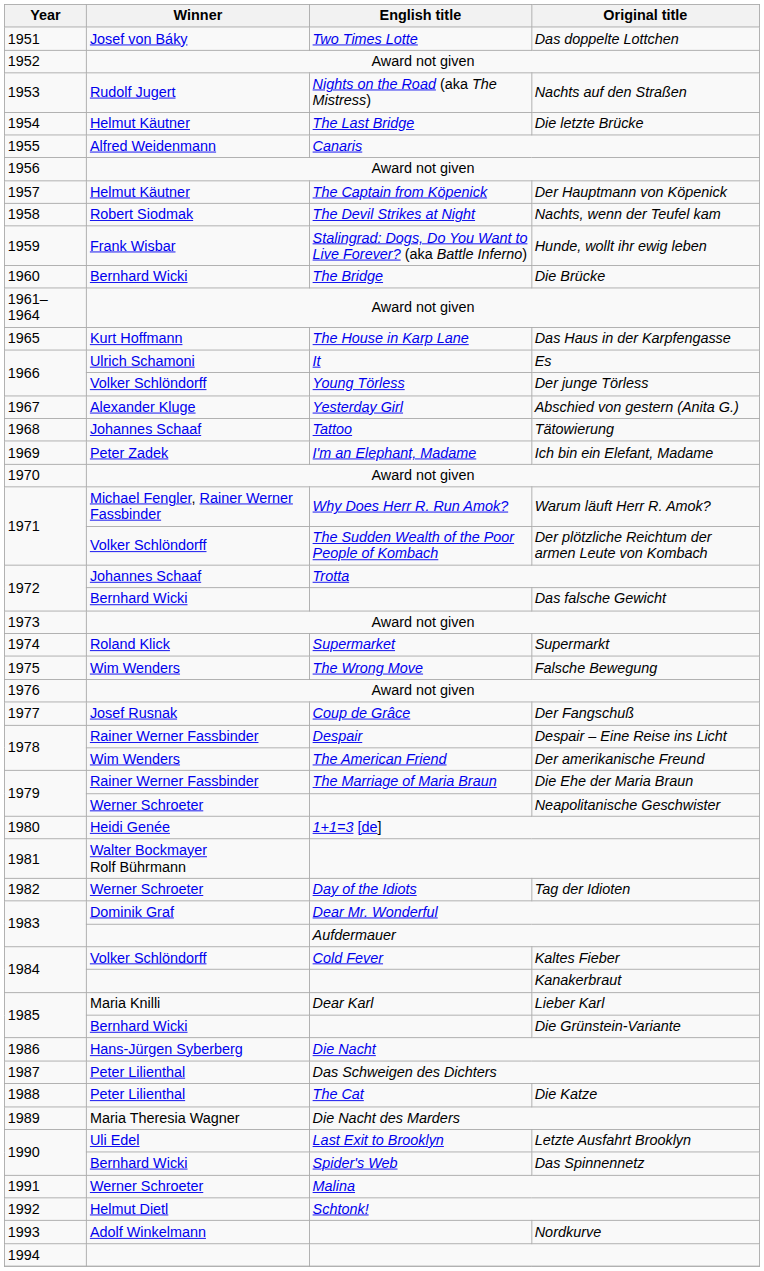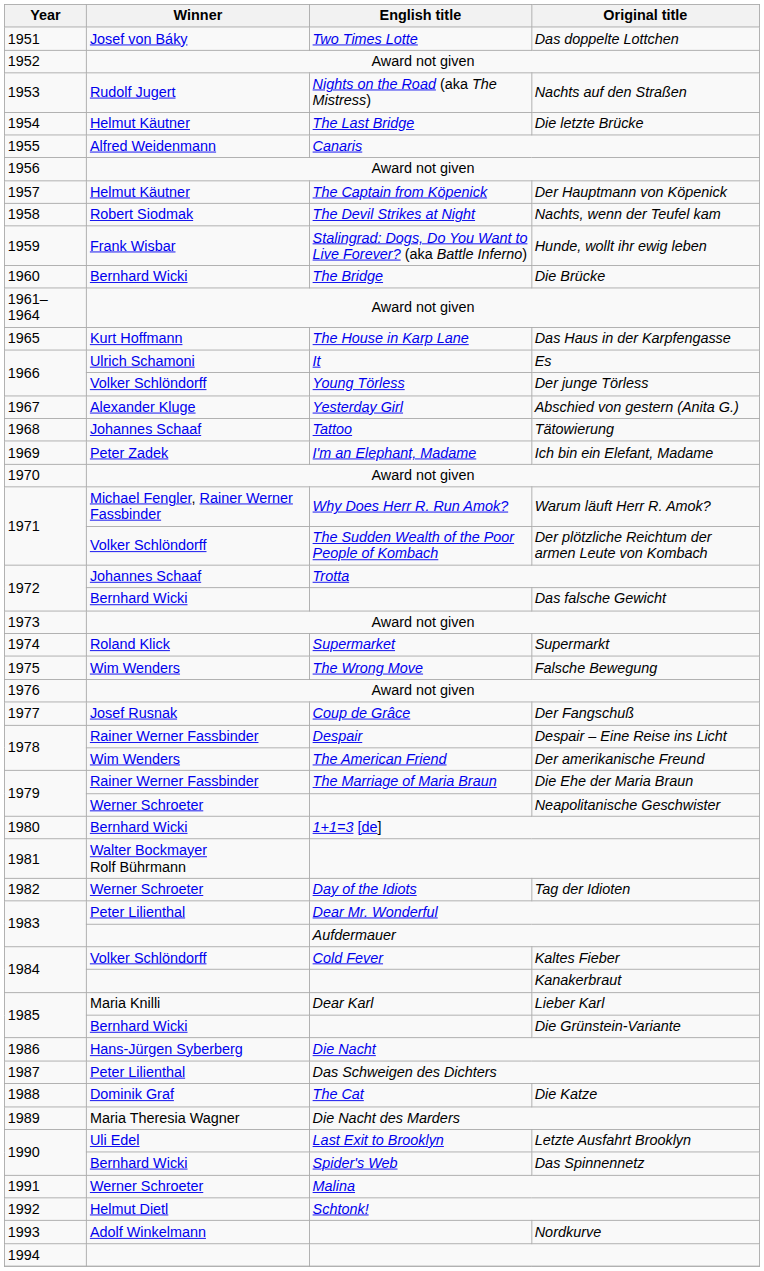1+1=3 [de] | Winner: Heidi Genée -> Bernhard Wicki
Dear Mr. Wonderful | Winner: Dominik Graf -> Peter Lilienthal
Die Katze | Winner: Peter Lilienthal -> Dominik Graf
